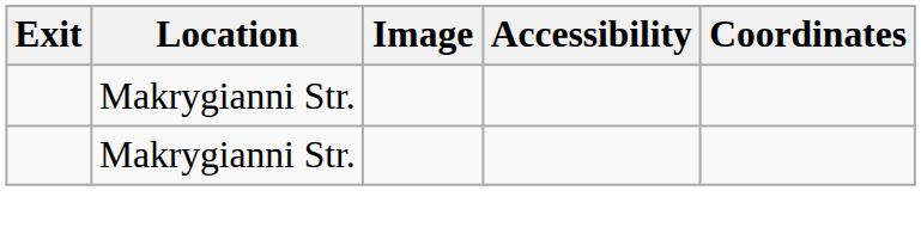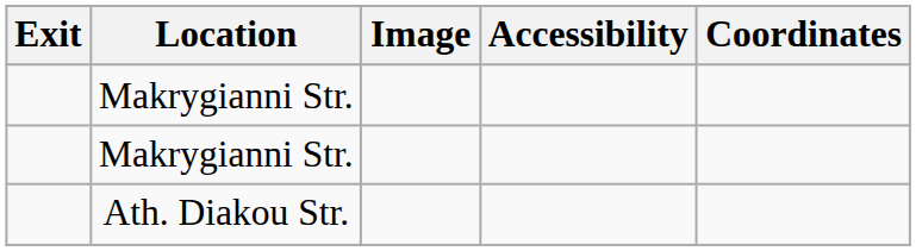+ row: Ath. Diakou Str.
